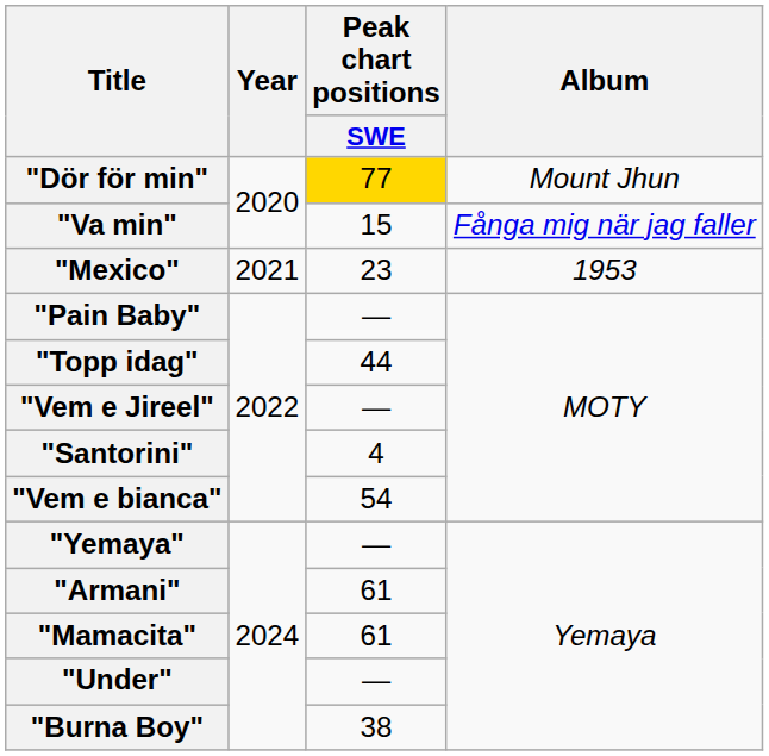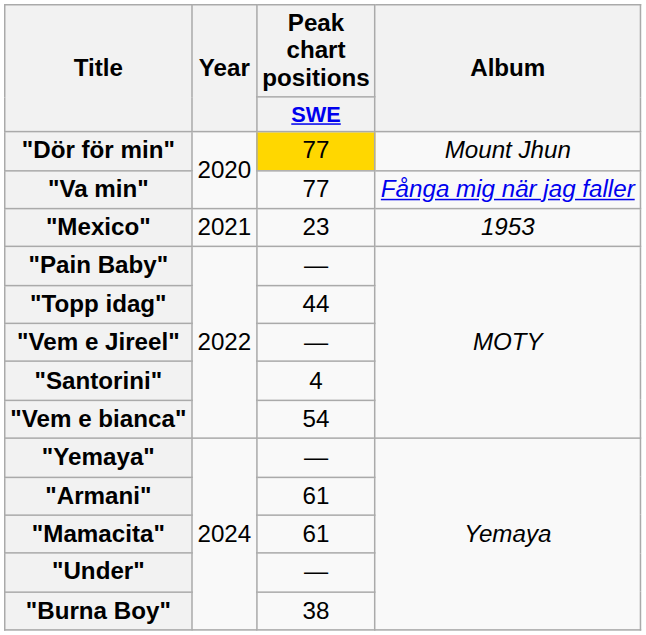"Va min" | Peak chart positions / SWE: 15 -> 77
